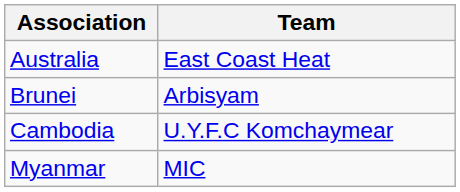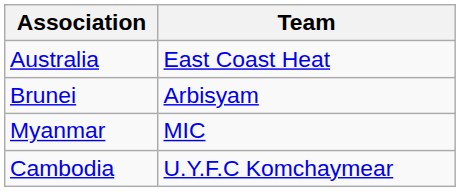rows swapped: Myanmar <-> Cambodia
